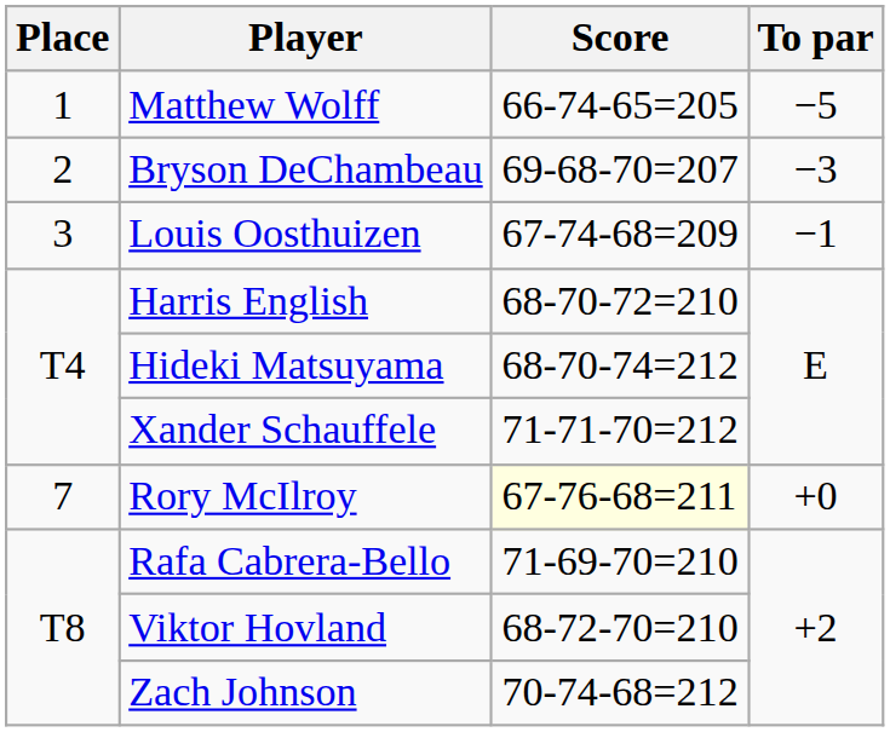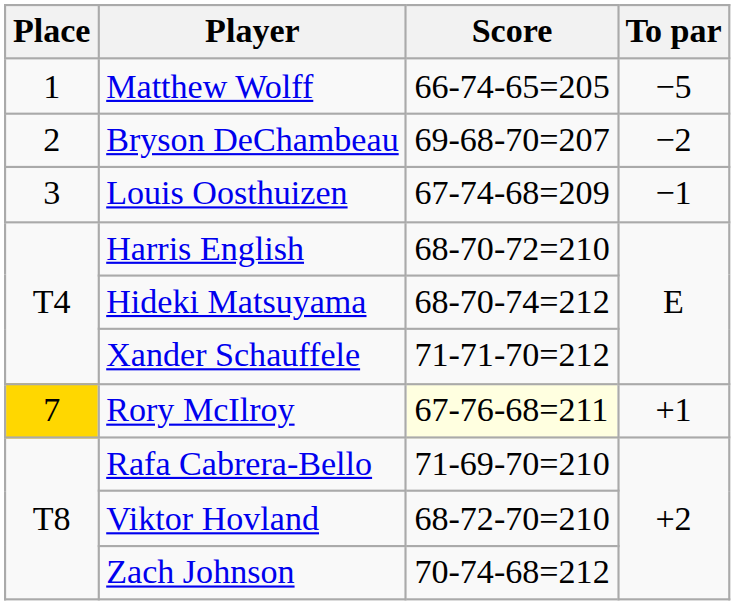Bryson DeChambeau | To par: −3 -> −2
Rory McIlroy | Place: no background -> gold background
Rory McIlroy | To par: +0 -> +1
